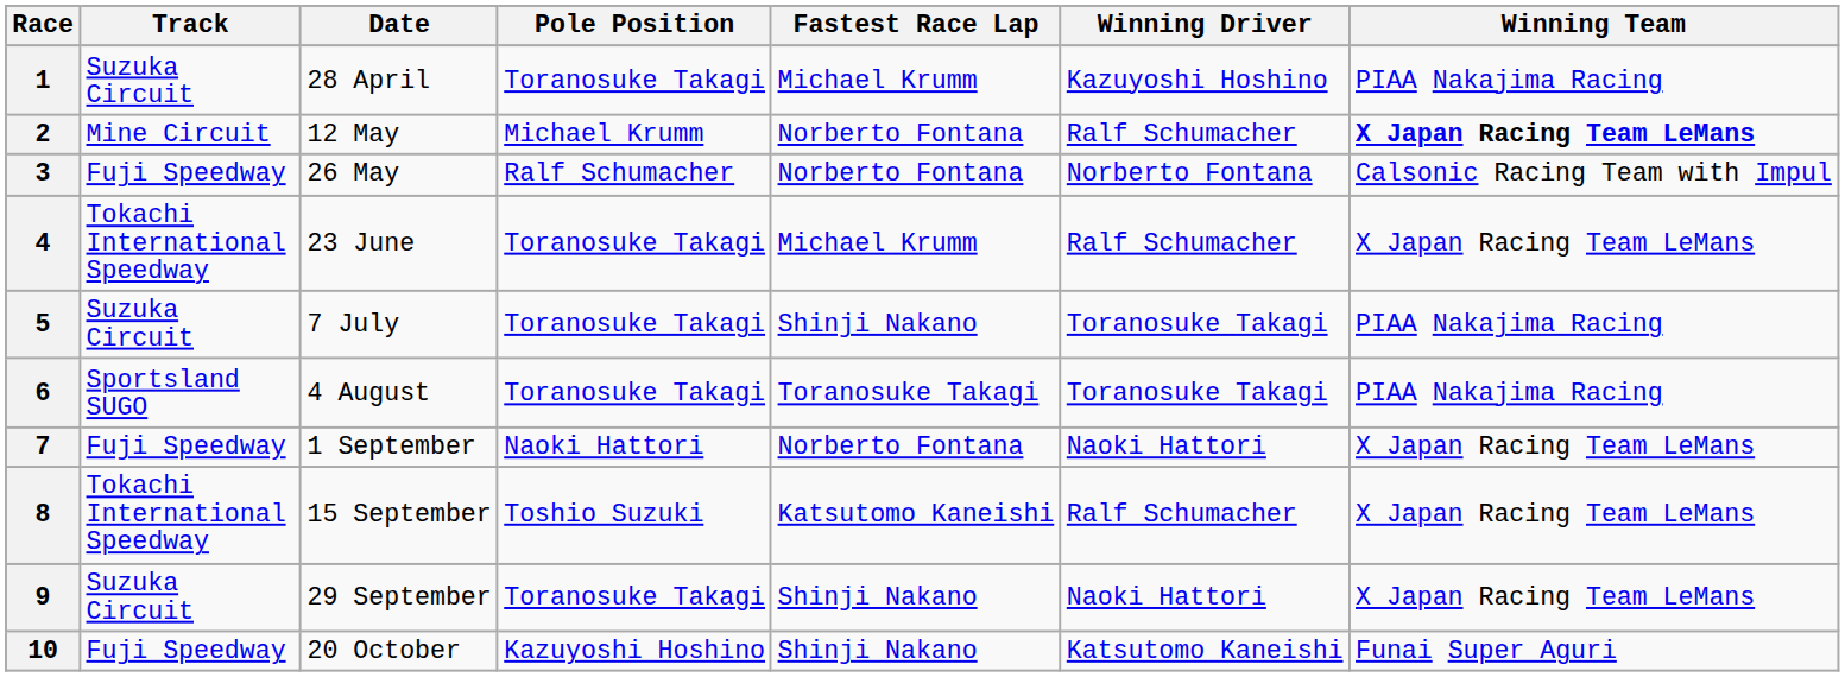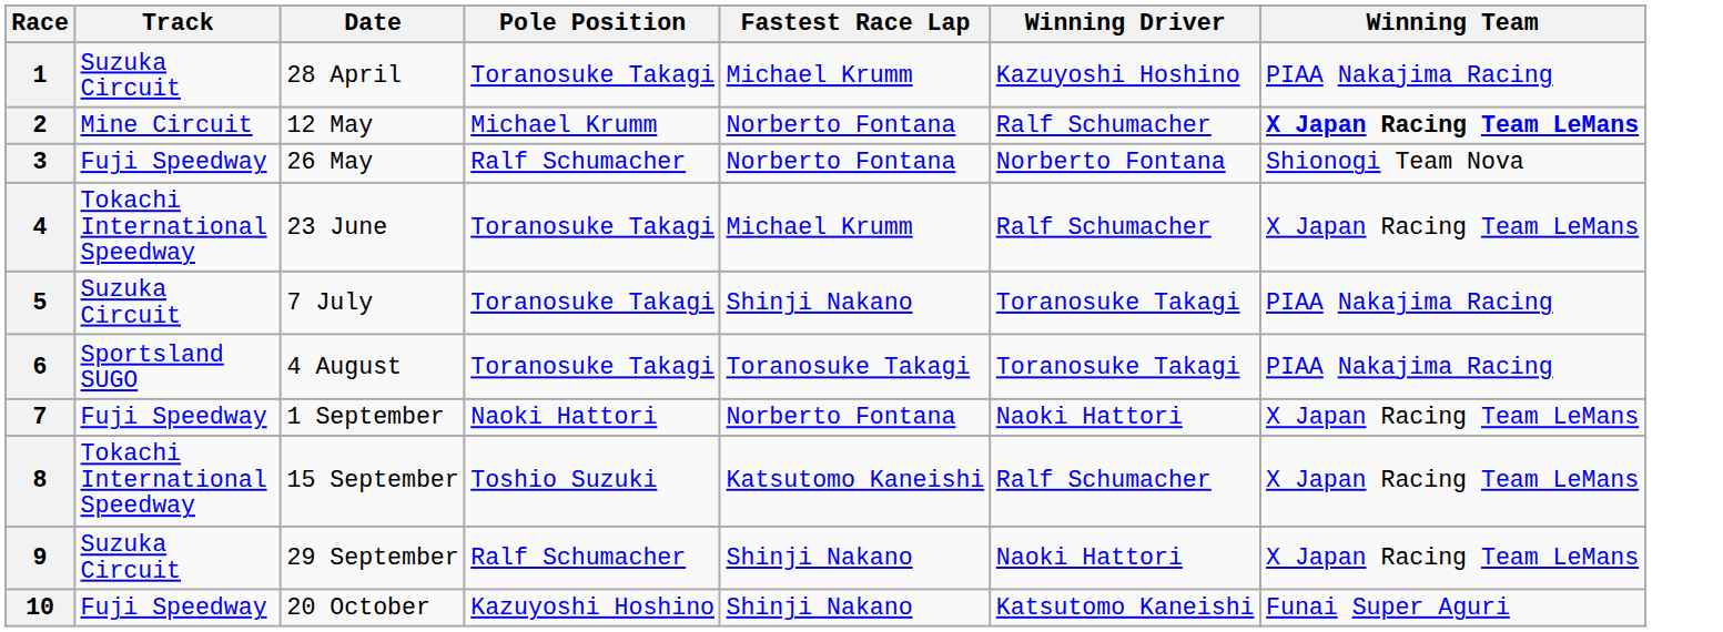3 | Winning Team: Calsonic Racing Team with Impul -> Shionogi Team Nova
9 | Pole Position: Toranosuke Takagi -> Ralf Schumacher
